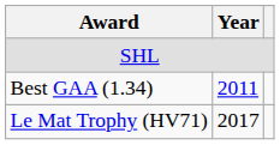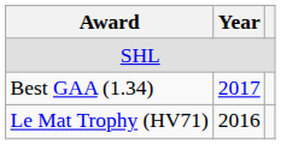Best GAA (1.34) | Year: 2011 -> 2017
Le Mat Trophy (HV71) | Year: 2017 -> 2016
